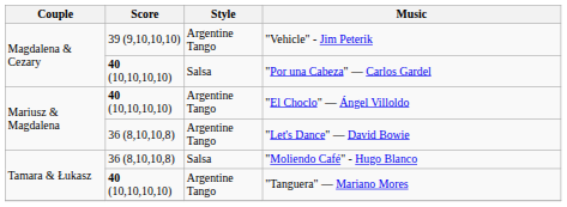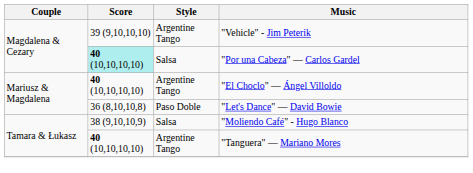"Por una Cabeza" — Carlos Gardel | Score: no background -> paleturquoise background
"Let's Dance" — David Bowie | Style: Argentine Tango -> Paso Doble
"Moliendo Café" - Hugo Blanco | Score: 36 (8,10,10,8) -> 38 (9,10,10,9)
